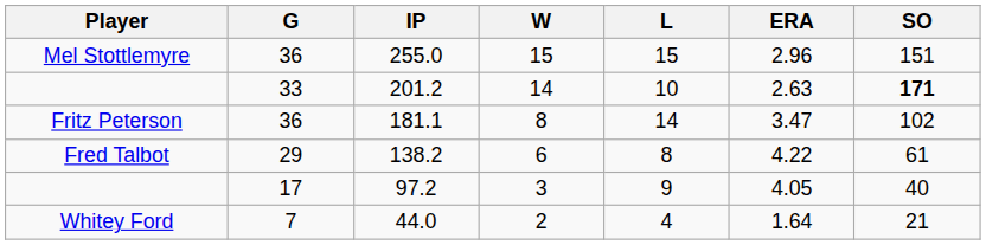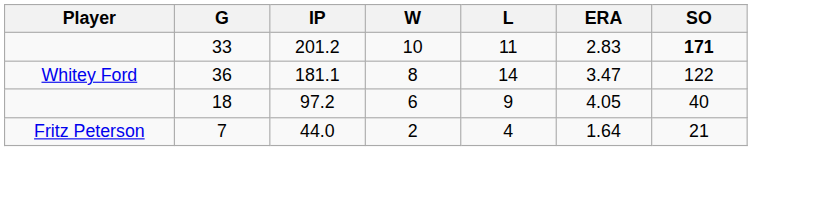- row: Mel Stottlemyre | 36 | 255.0 | 15 | 15 | 2.96 | 151
201.2 | W: 14 -> 10
201.2 | L: 10 -> 11
201.2 | ERA: 2.63 -> 2.83
181.1 | Player: Fritz Peterson -> Whitey Ford
181.1 | SO: 102 -> 122
- row: Fred Talbot | 29 | 138.2 | 6 | 8 | 4.22 | 61
97.2 | G: 17 -> 18
97.2 | W: 3 -> 6
44.0 | Player: Whitey Ford -> Fritz Peterson
